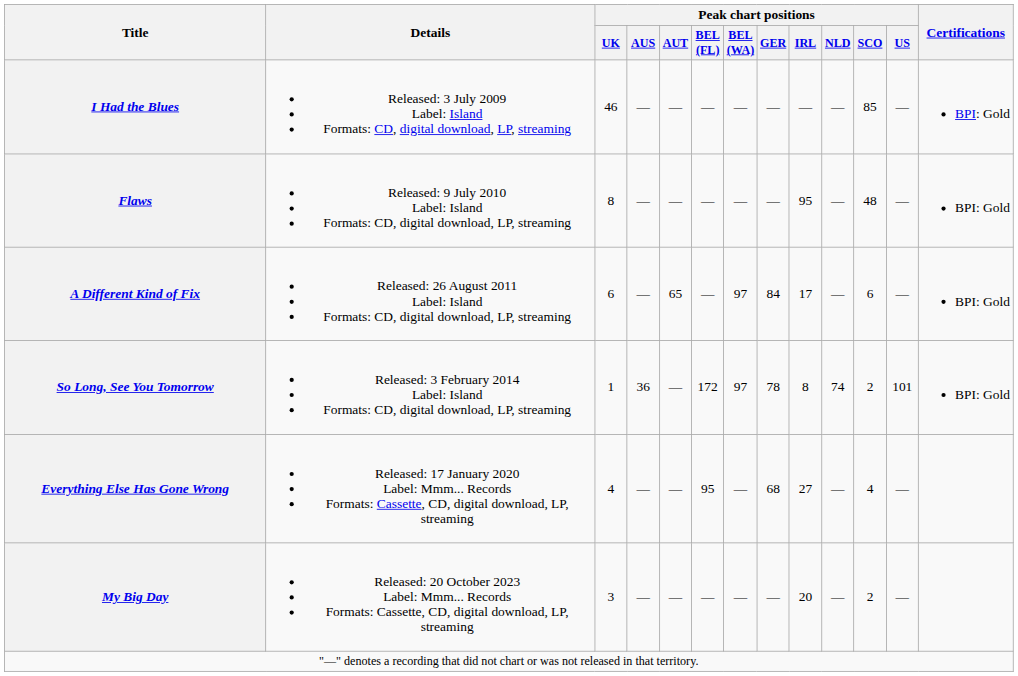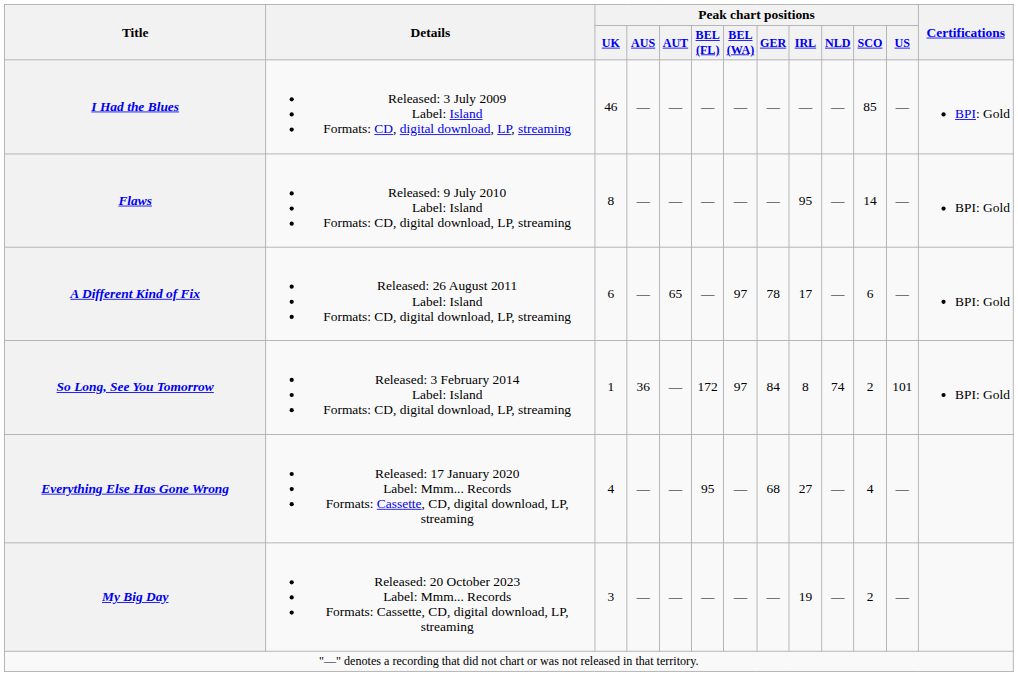Flaws | Peak chart positions / SCO: 48 -> 14
A Different Kind of Fix | Peak chart positions / GER: 84 -> 78
So Long, See You Tomorrow | Peak chart positions / GER: 78 -> 84
My Big Day | Peak chart positions / IRL: 20 -> 19
